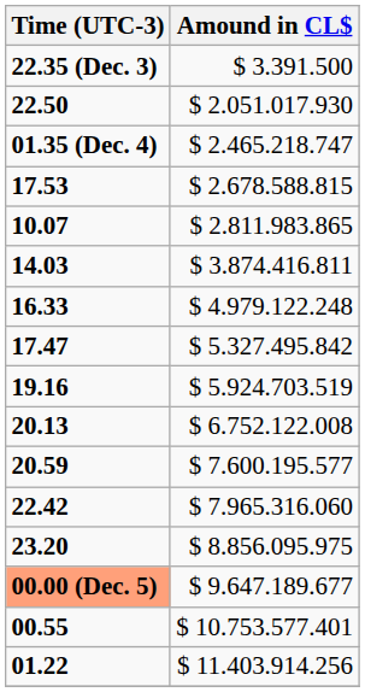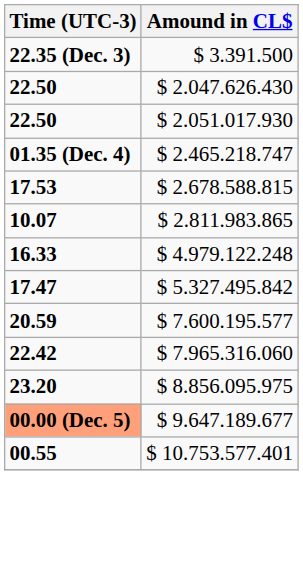+ row: 22.50 | $ 2.047.626.430
- row: 14.03 | $ 3.874.416.811
- row: 19.16 | $ 5.924.703.519
- row: 20.13 | $ 6.752.122.008
- row: 01.22 | $ 11.403.914.256
